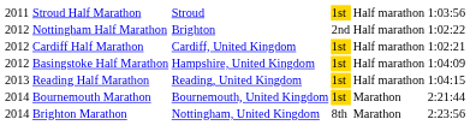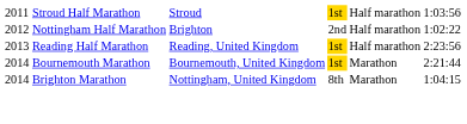- row: 2012 | Cardiff Half Marathon | Cardiff, United Kingdom | 1st | Half marathon | 1:02:21
- row: 2012 | Basingstoke Half Marathon | Hampshire, United Kingdom | 1st | Half marathon | 1:04:09
Reading Half Marathon | column 6: 1:04:15 -> 2:23:56
Brighton Marathon | column 6: 2:23:56 -> 1:04:15
